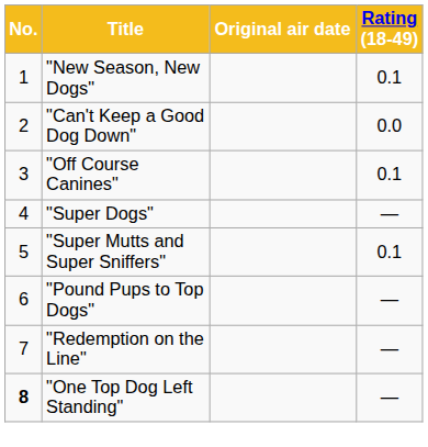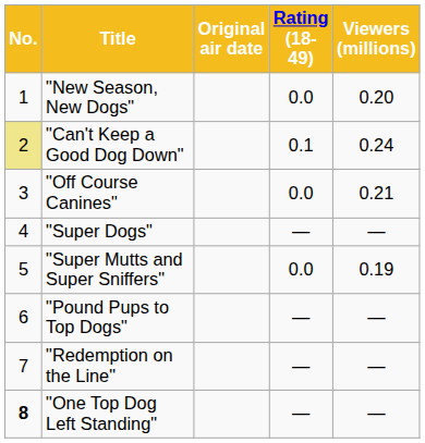+ column: Viewers (millions) | 0.20 | 0.24 | 0.21 | — | 0.19 | — | — | —
"New Season, New Dogs" | Rating (18-49): 0.1 -> 0.0
"Can't Keep a Good Dog Down" | No.: no background -> khaki background
"Can't Keep a Good Dog Down" | Rating (18-49): 0.0 -> 0.1
"Off Course Canines" | Rating (18-49): 0.1 -> 0.0
"Super Mutts and Super Sniffers" | Rating (18-49): 0.1 -> 0.0
